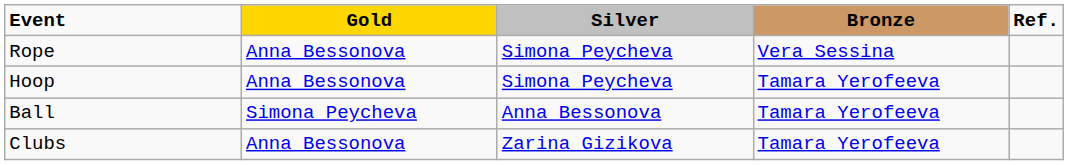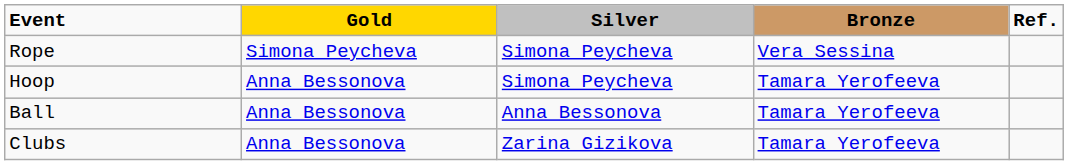Rope | Gold: Anna Bessonova -> Simona Peycheva
Ball | Gold: Simona Peycheva -> Anna Bessonova
